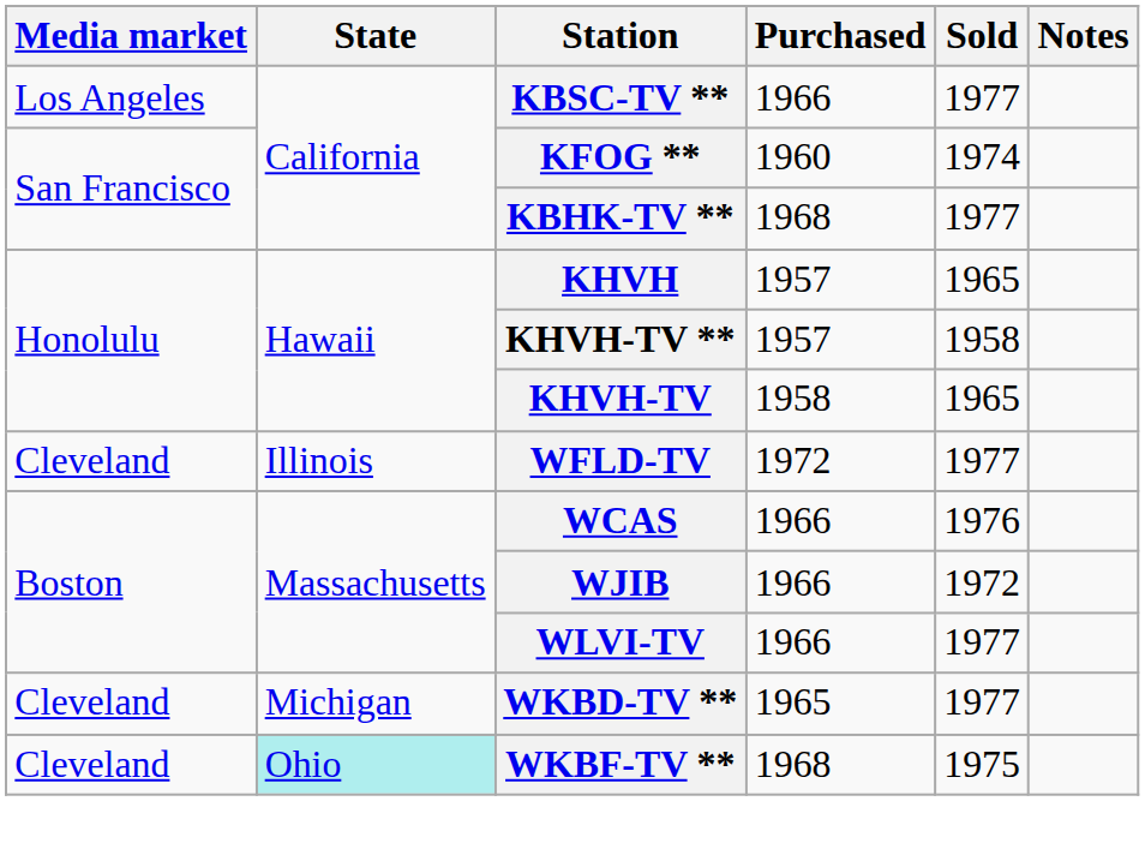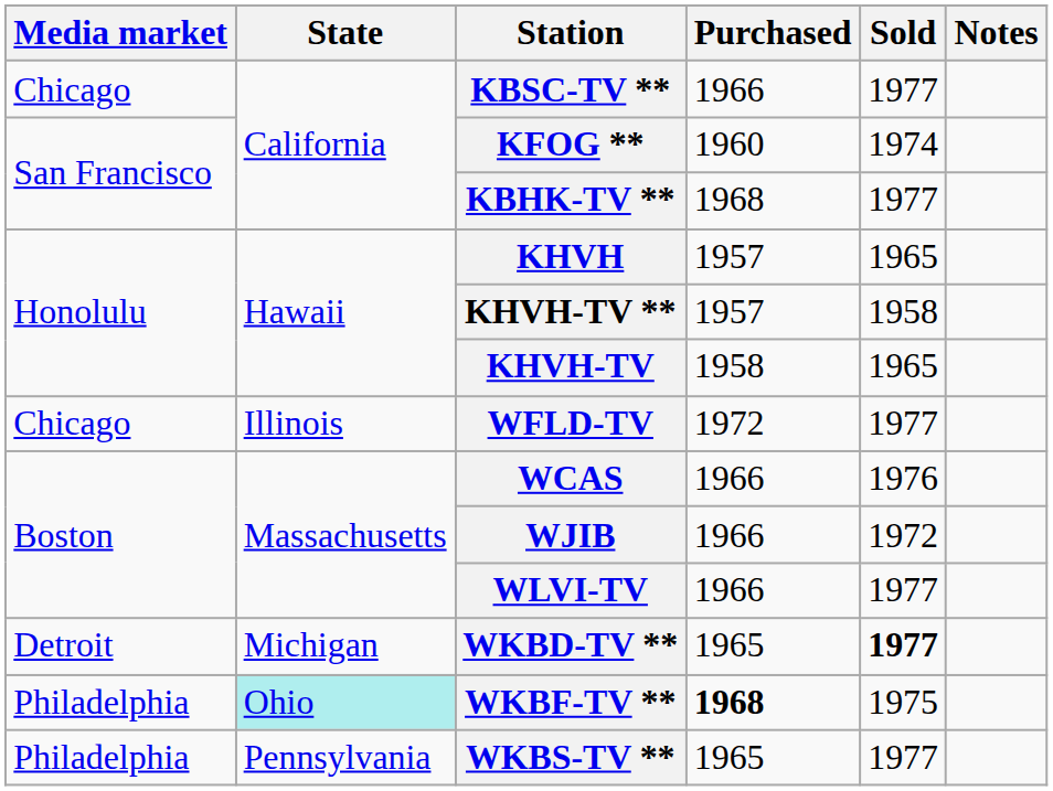KBSC-TV ** | Media market: Los Angeles -> Chicago
WFLD-TV | Media market: Cleveland -> Chicago
WKBD-TV ** | Media market: Cleveland -> Detroit
WKBD-TV ** | Sold: normal -> bold
WKBF-TV ** | Media market: Cleveland -> Philadelphia
WKBF-TV ** | Purchased: normal -> bold
+ row: Philadelphia | Pennsylvania | WKBS-TV ** | 1965 | 1977
